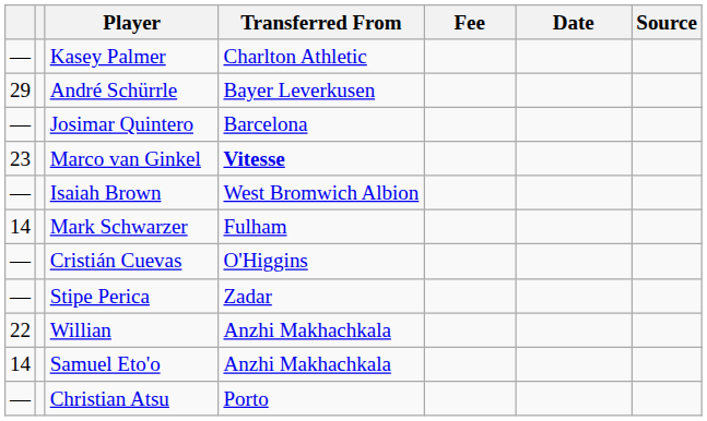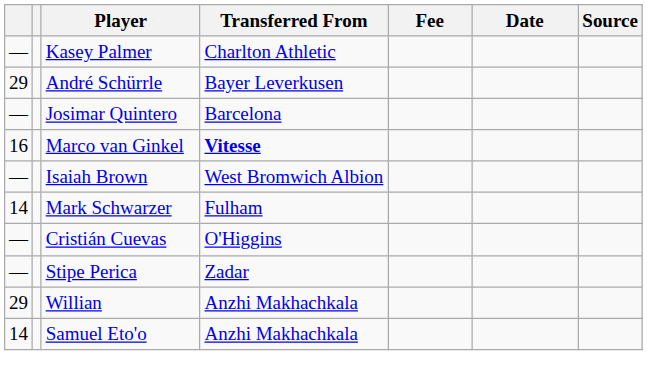Marco van Ginkel | column 1: 23 -> 16
Willian | column 1: 22 -> 29
- row: — | Christian Atsu | Porto
